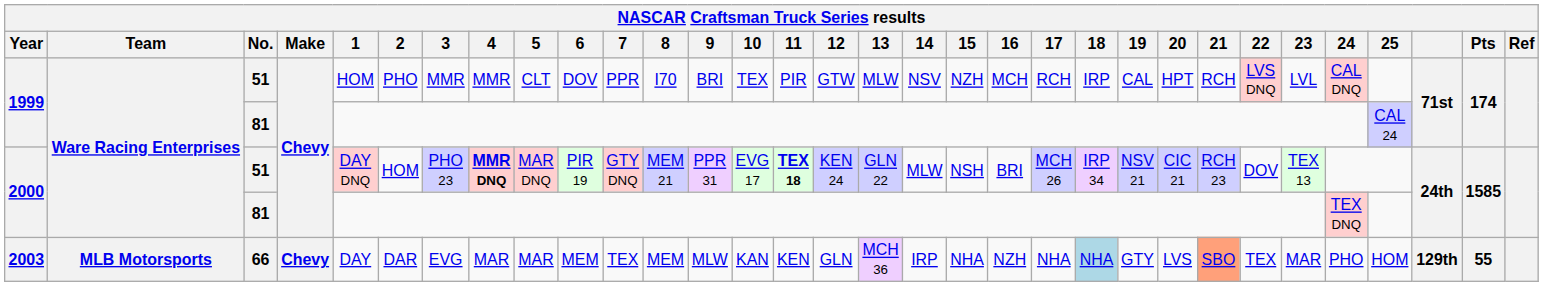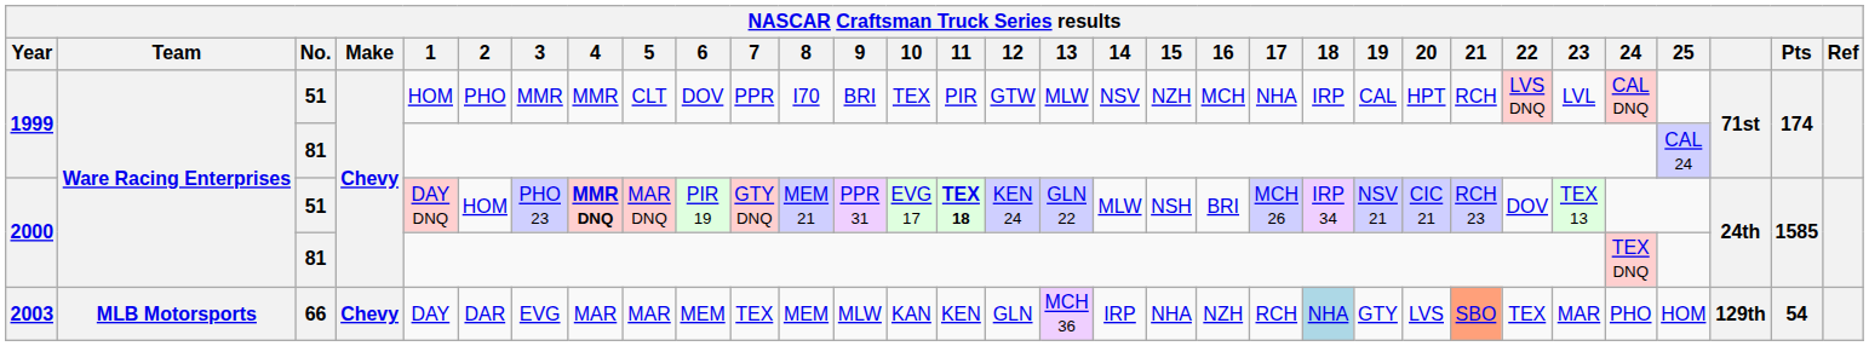1999 / 51 | 17: RCH -> NHA
2003 | 17: NHA -> RCH
2003 | Pts: 55 -> 54
